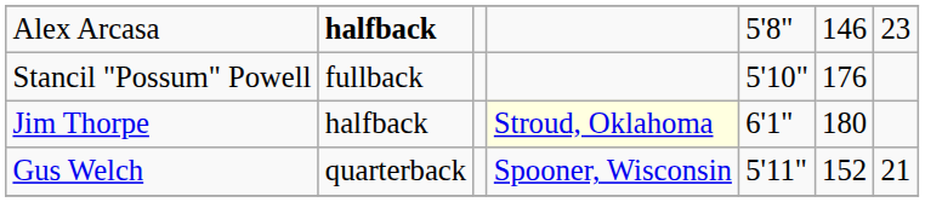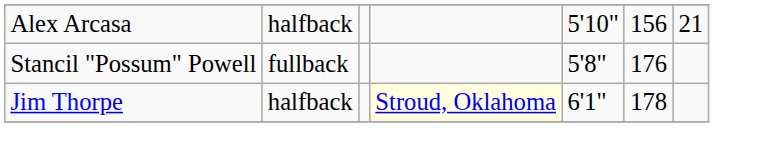Alex Arcasa | column 2: bold -> normal
Alex Arcasa | column 5: 5'8" -> 5'10"
Alex Arcasa | column 6: 146 -> 156
Alex Arcasa | column 7: 23 -> 21
Stancil "Possum" Powell | column 5: 5'10" -> 5'8"
Jim Thorpe | column 6: 180 -> 178
- row: Gus Welch | quarterback | Spooner, Wisconsin | 5'11" | 152 | 21
